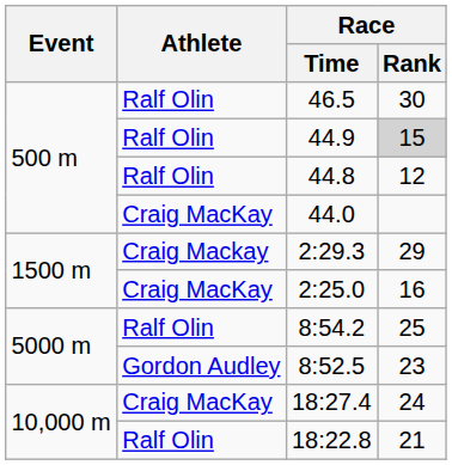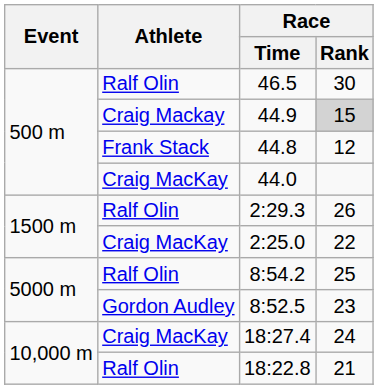44.9 | Athlete: Ralf Olin -> Craig Mackay
44.8 | Athlete: Ralf Olin -> Frank Stack
2:29.3 | Athlete: Craig Mackay -> Ralf Olin
2:29.3 | Race / Rank: 29 -> 26
2:25.0 | Race / Rank: 16 -> 22
